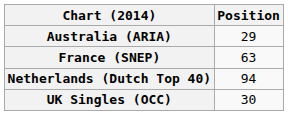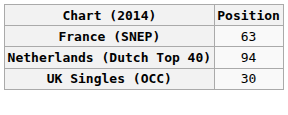- row: Australia (ARIA) | 29
